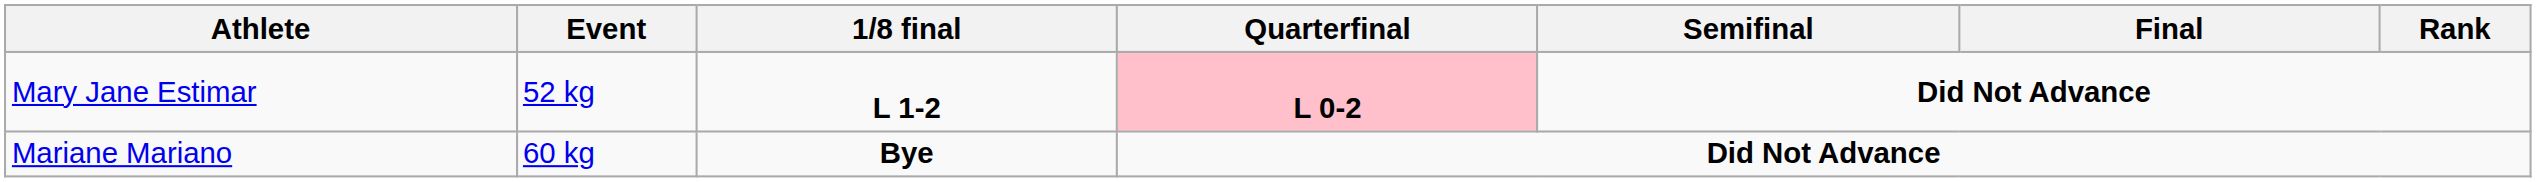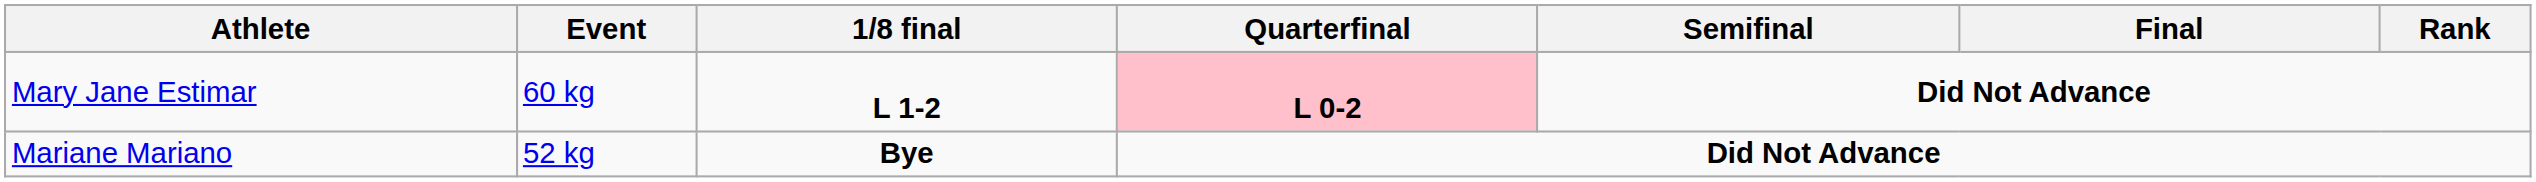Mary Jane Estimar | Event: 52 kg -> 60 kg
Mariane Mariano | Event: 60 kg -> 52 kg
